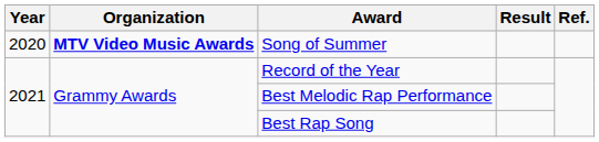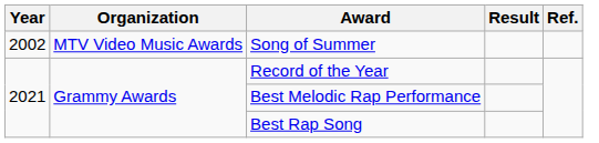Song of Summer | Year: 2020 -> 2002
Song of Summer | Organization: bold -> normal
